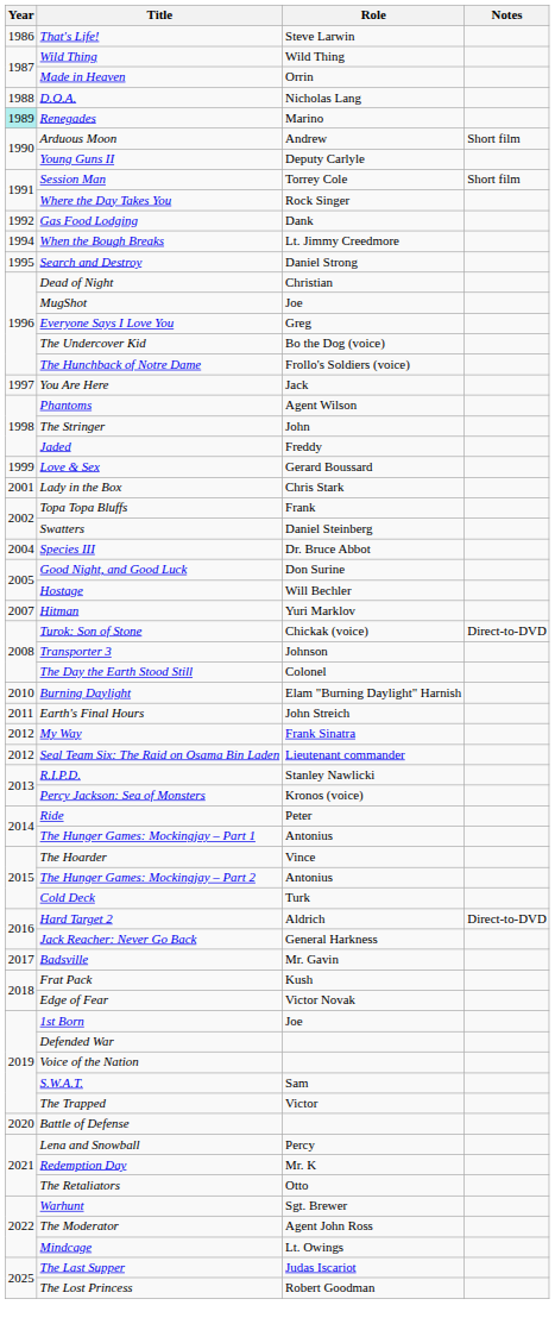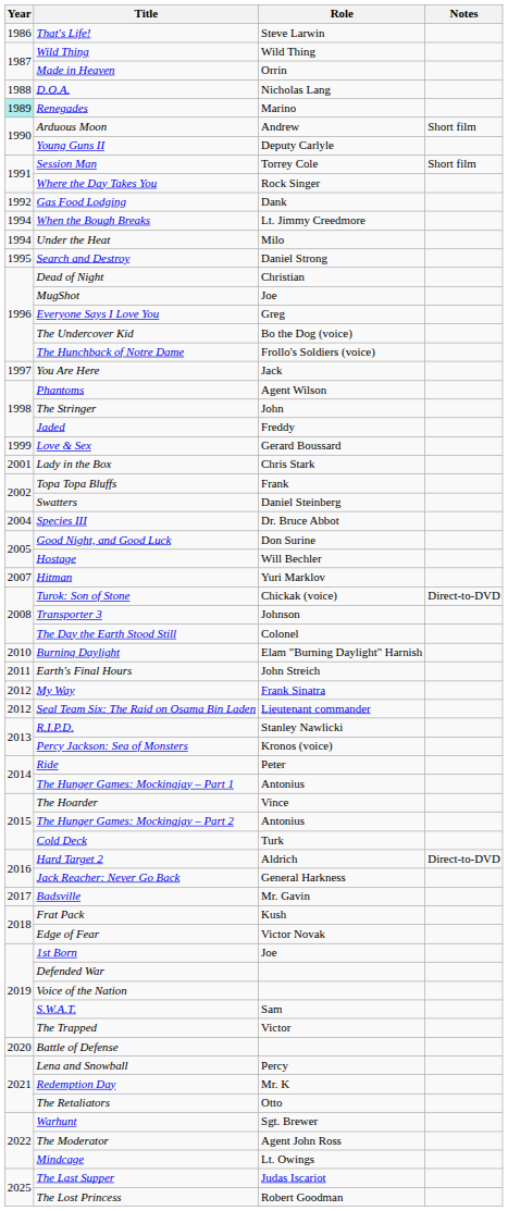+ row: 1994 | Under the Heat | Milo
